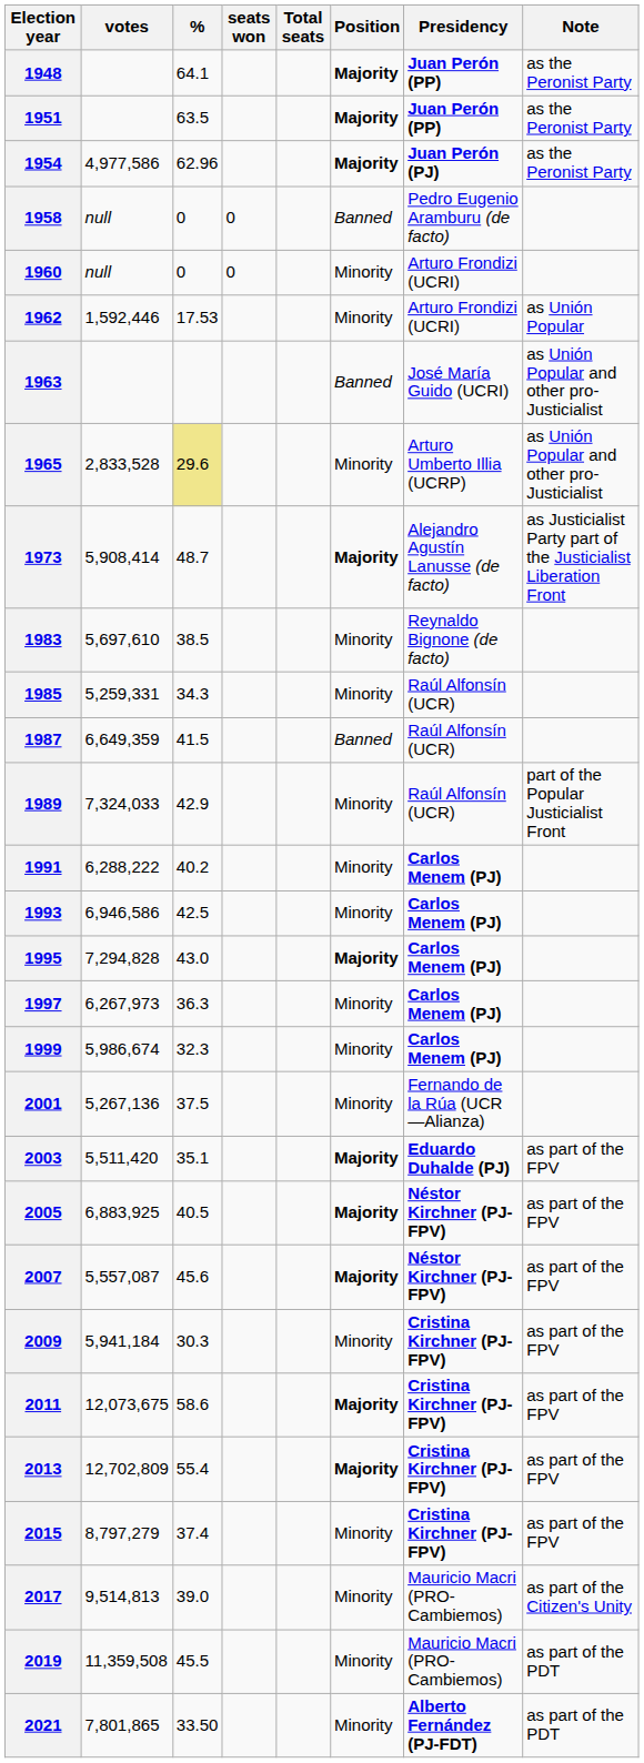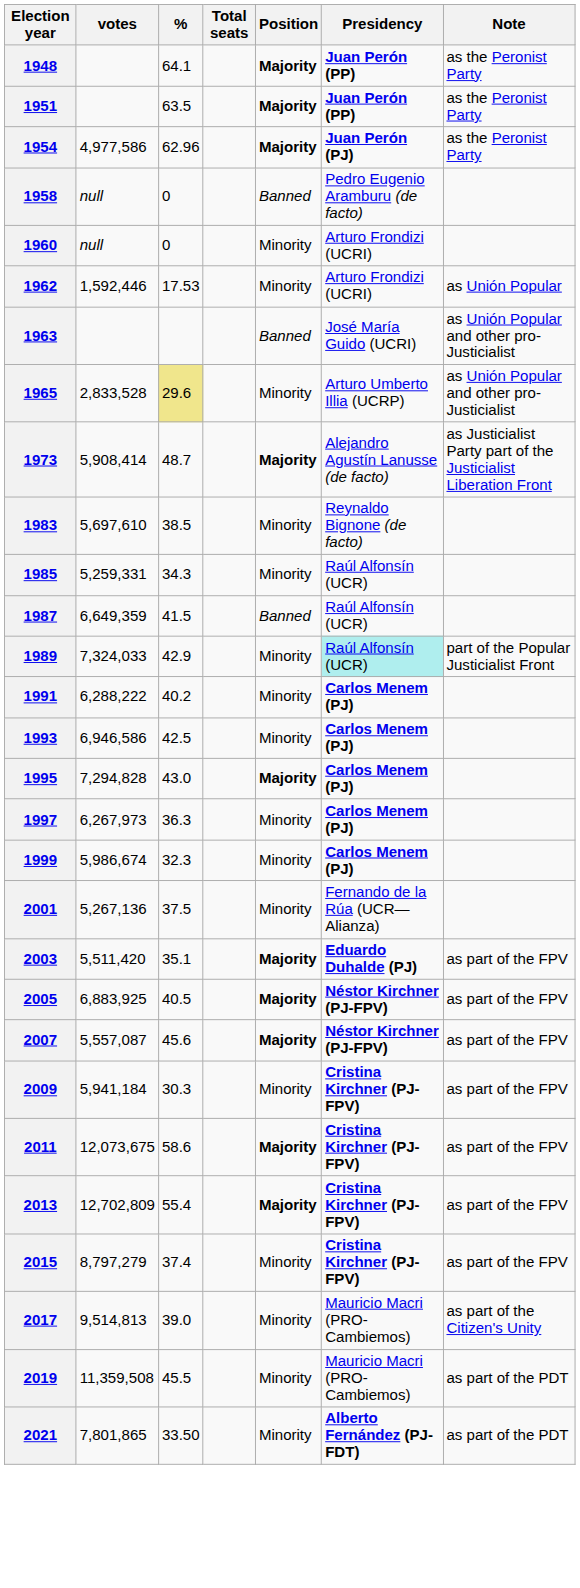- column: seats won | 0 | 0
1989 | Presidency: no background -> paleturquoise background
